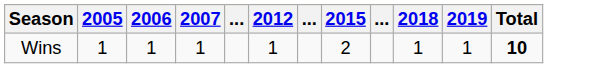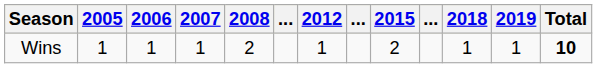+ column: 2008 | 2
